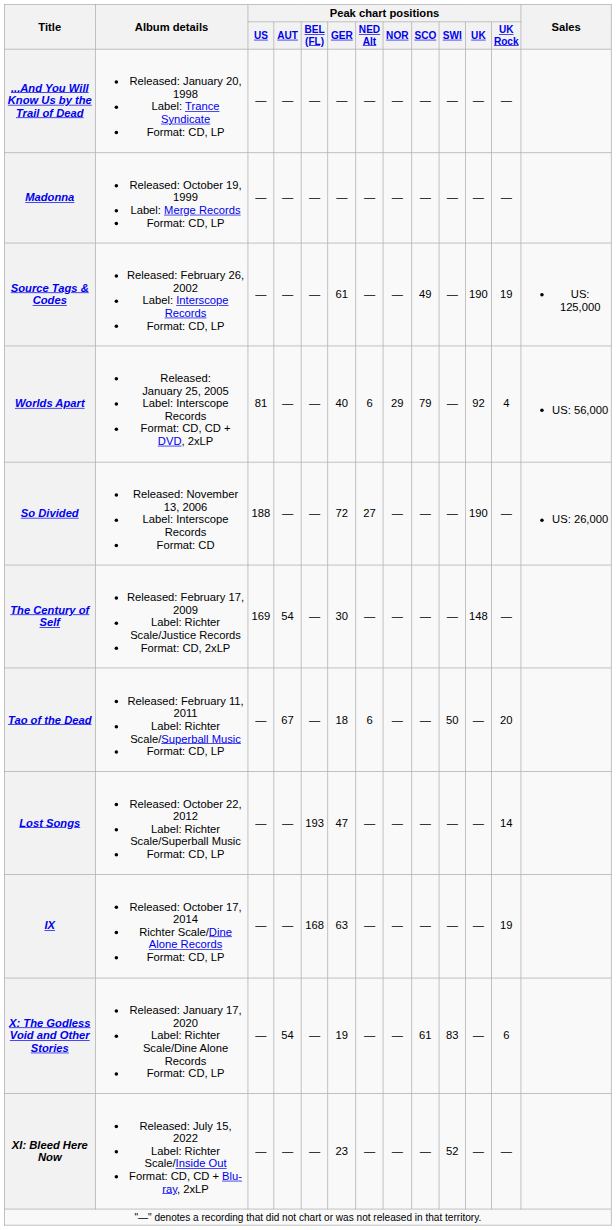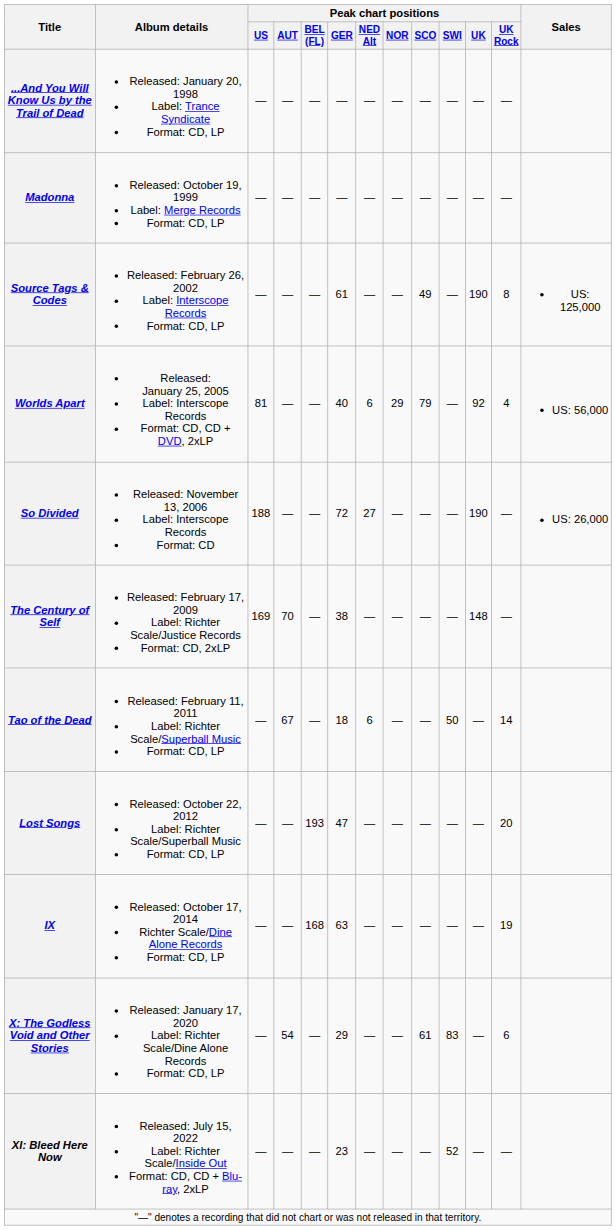Source Tags & Codes | Peak chart positions / UK Rock: 19 -> 8
The Century of Self | Peak chart positions / AUT: 54 -> 70
The Century of Self | Peak chart positions / GER: 30 -> 38
Tao of the Dead | Peak chart positions / UK Rock: 20 -> 14
Lost Songs | Peak chart positions / UK Rock: 14 -> 20
X: The Godless Void and Other Stories | Peak chart positions / GER: 19 -> 29
